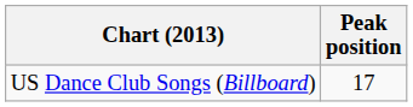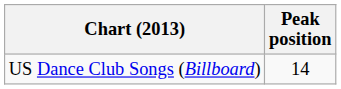US Dance Club Songs (Billboard) | Peak position: 17 -> 14
